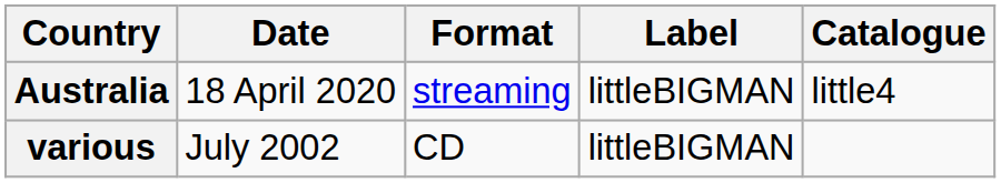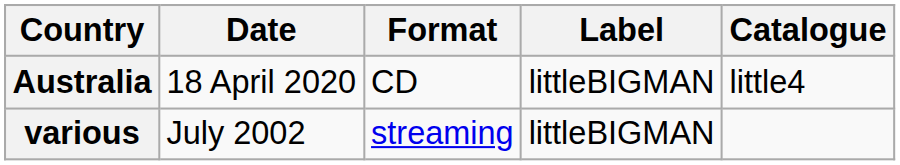Australia | Format: streaming -> CD
various | Format: CD -> streaming
